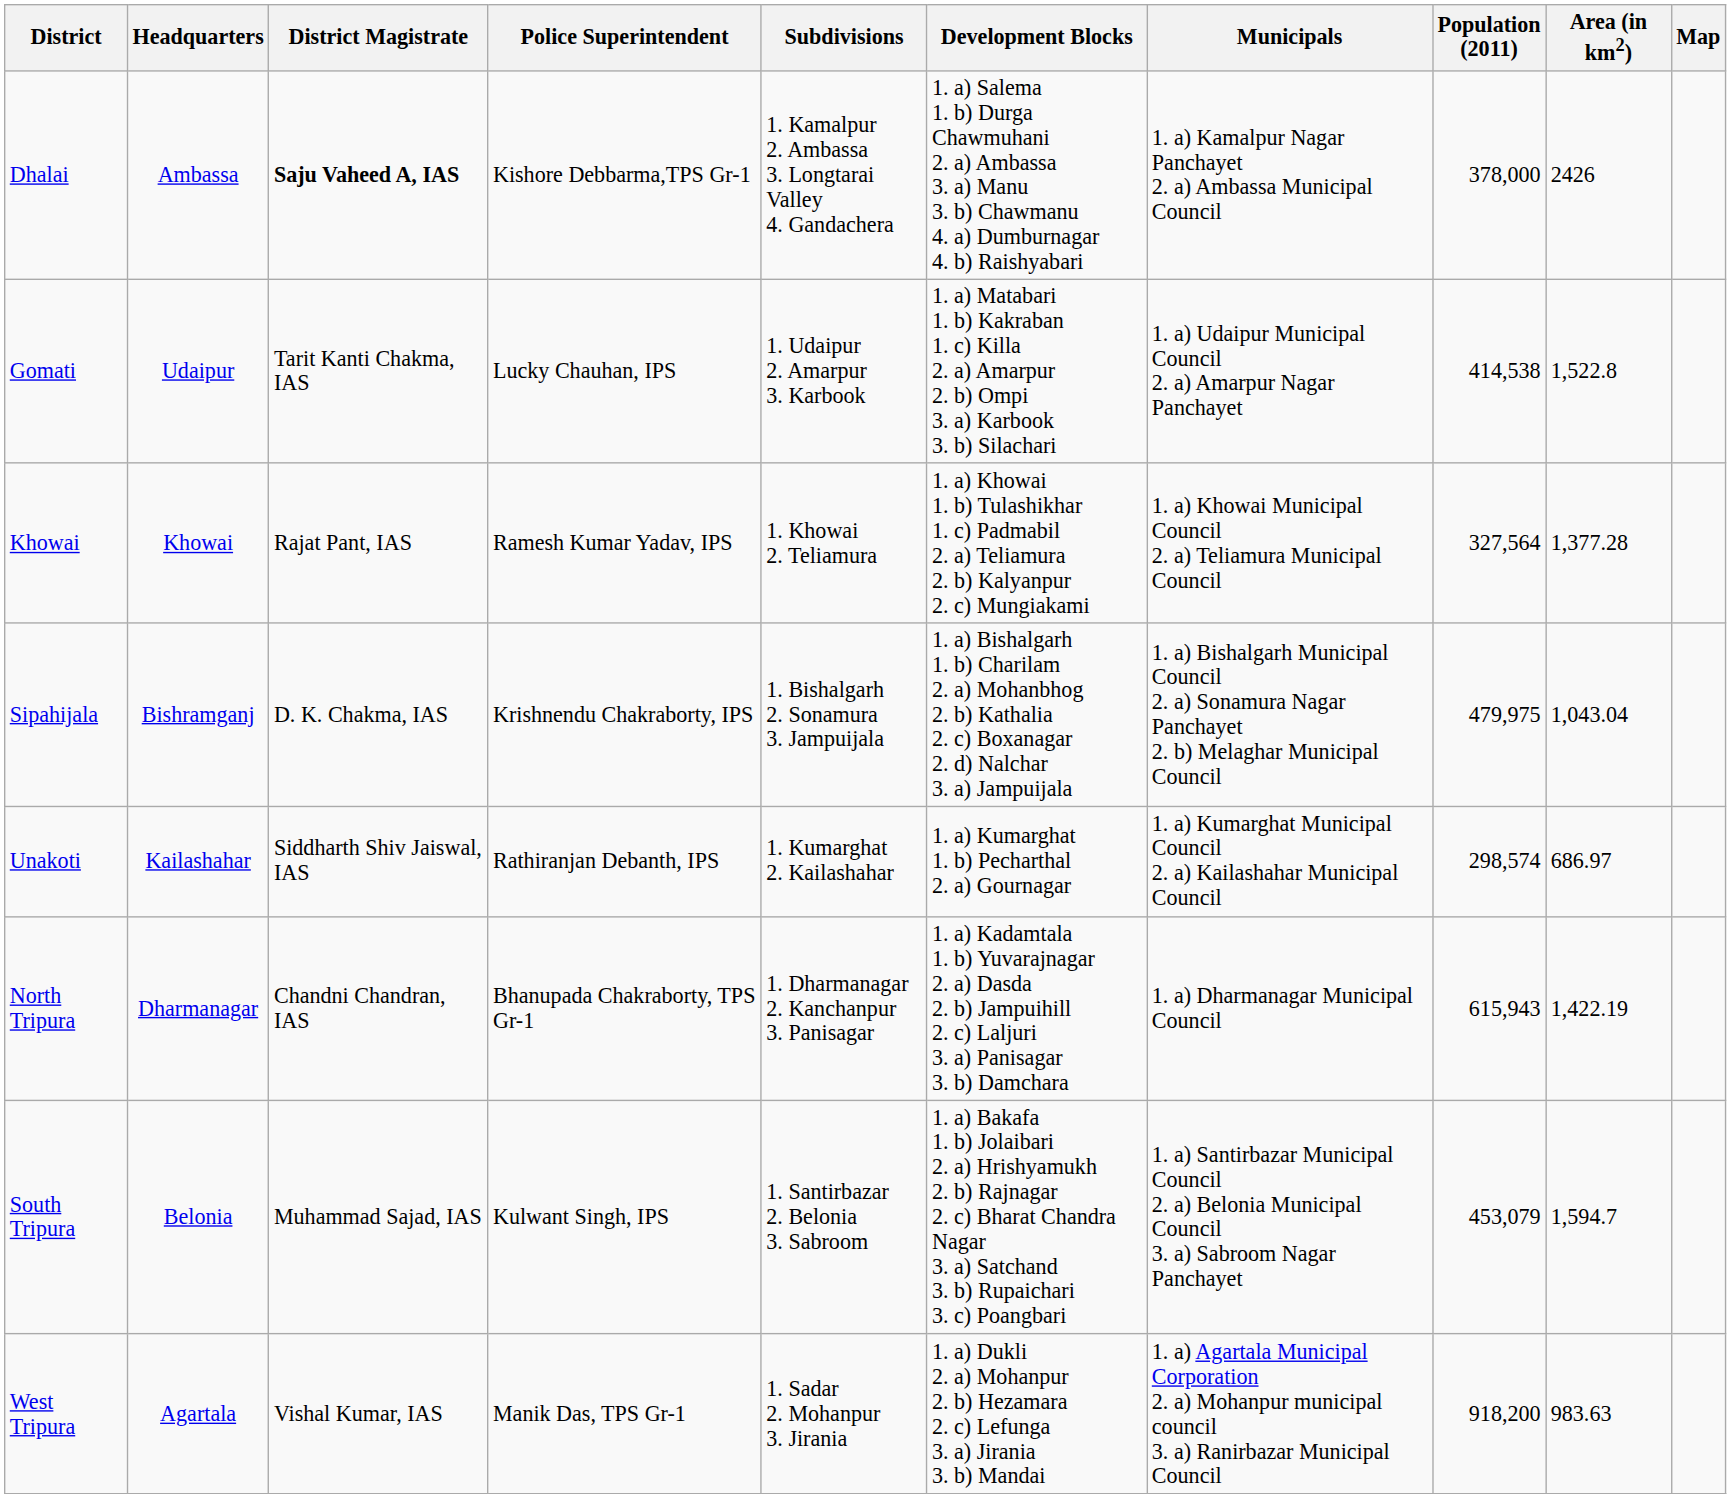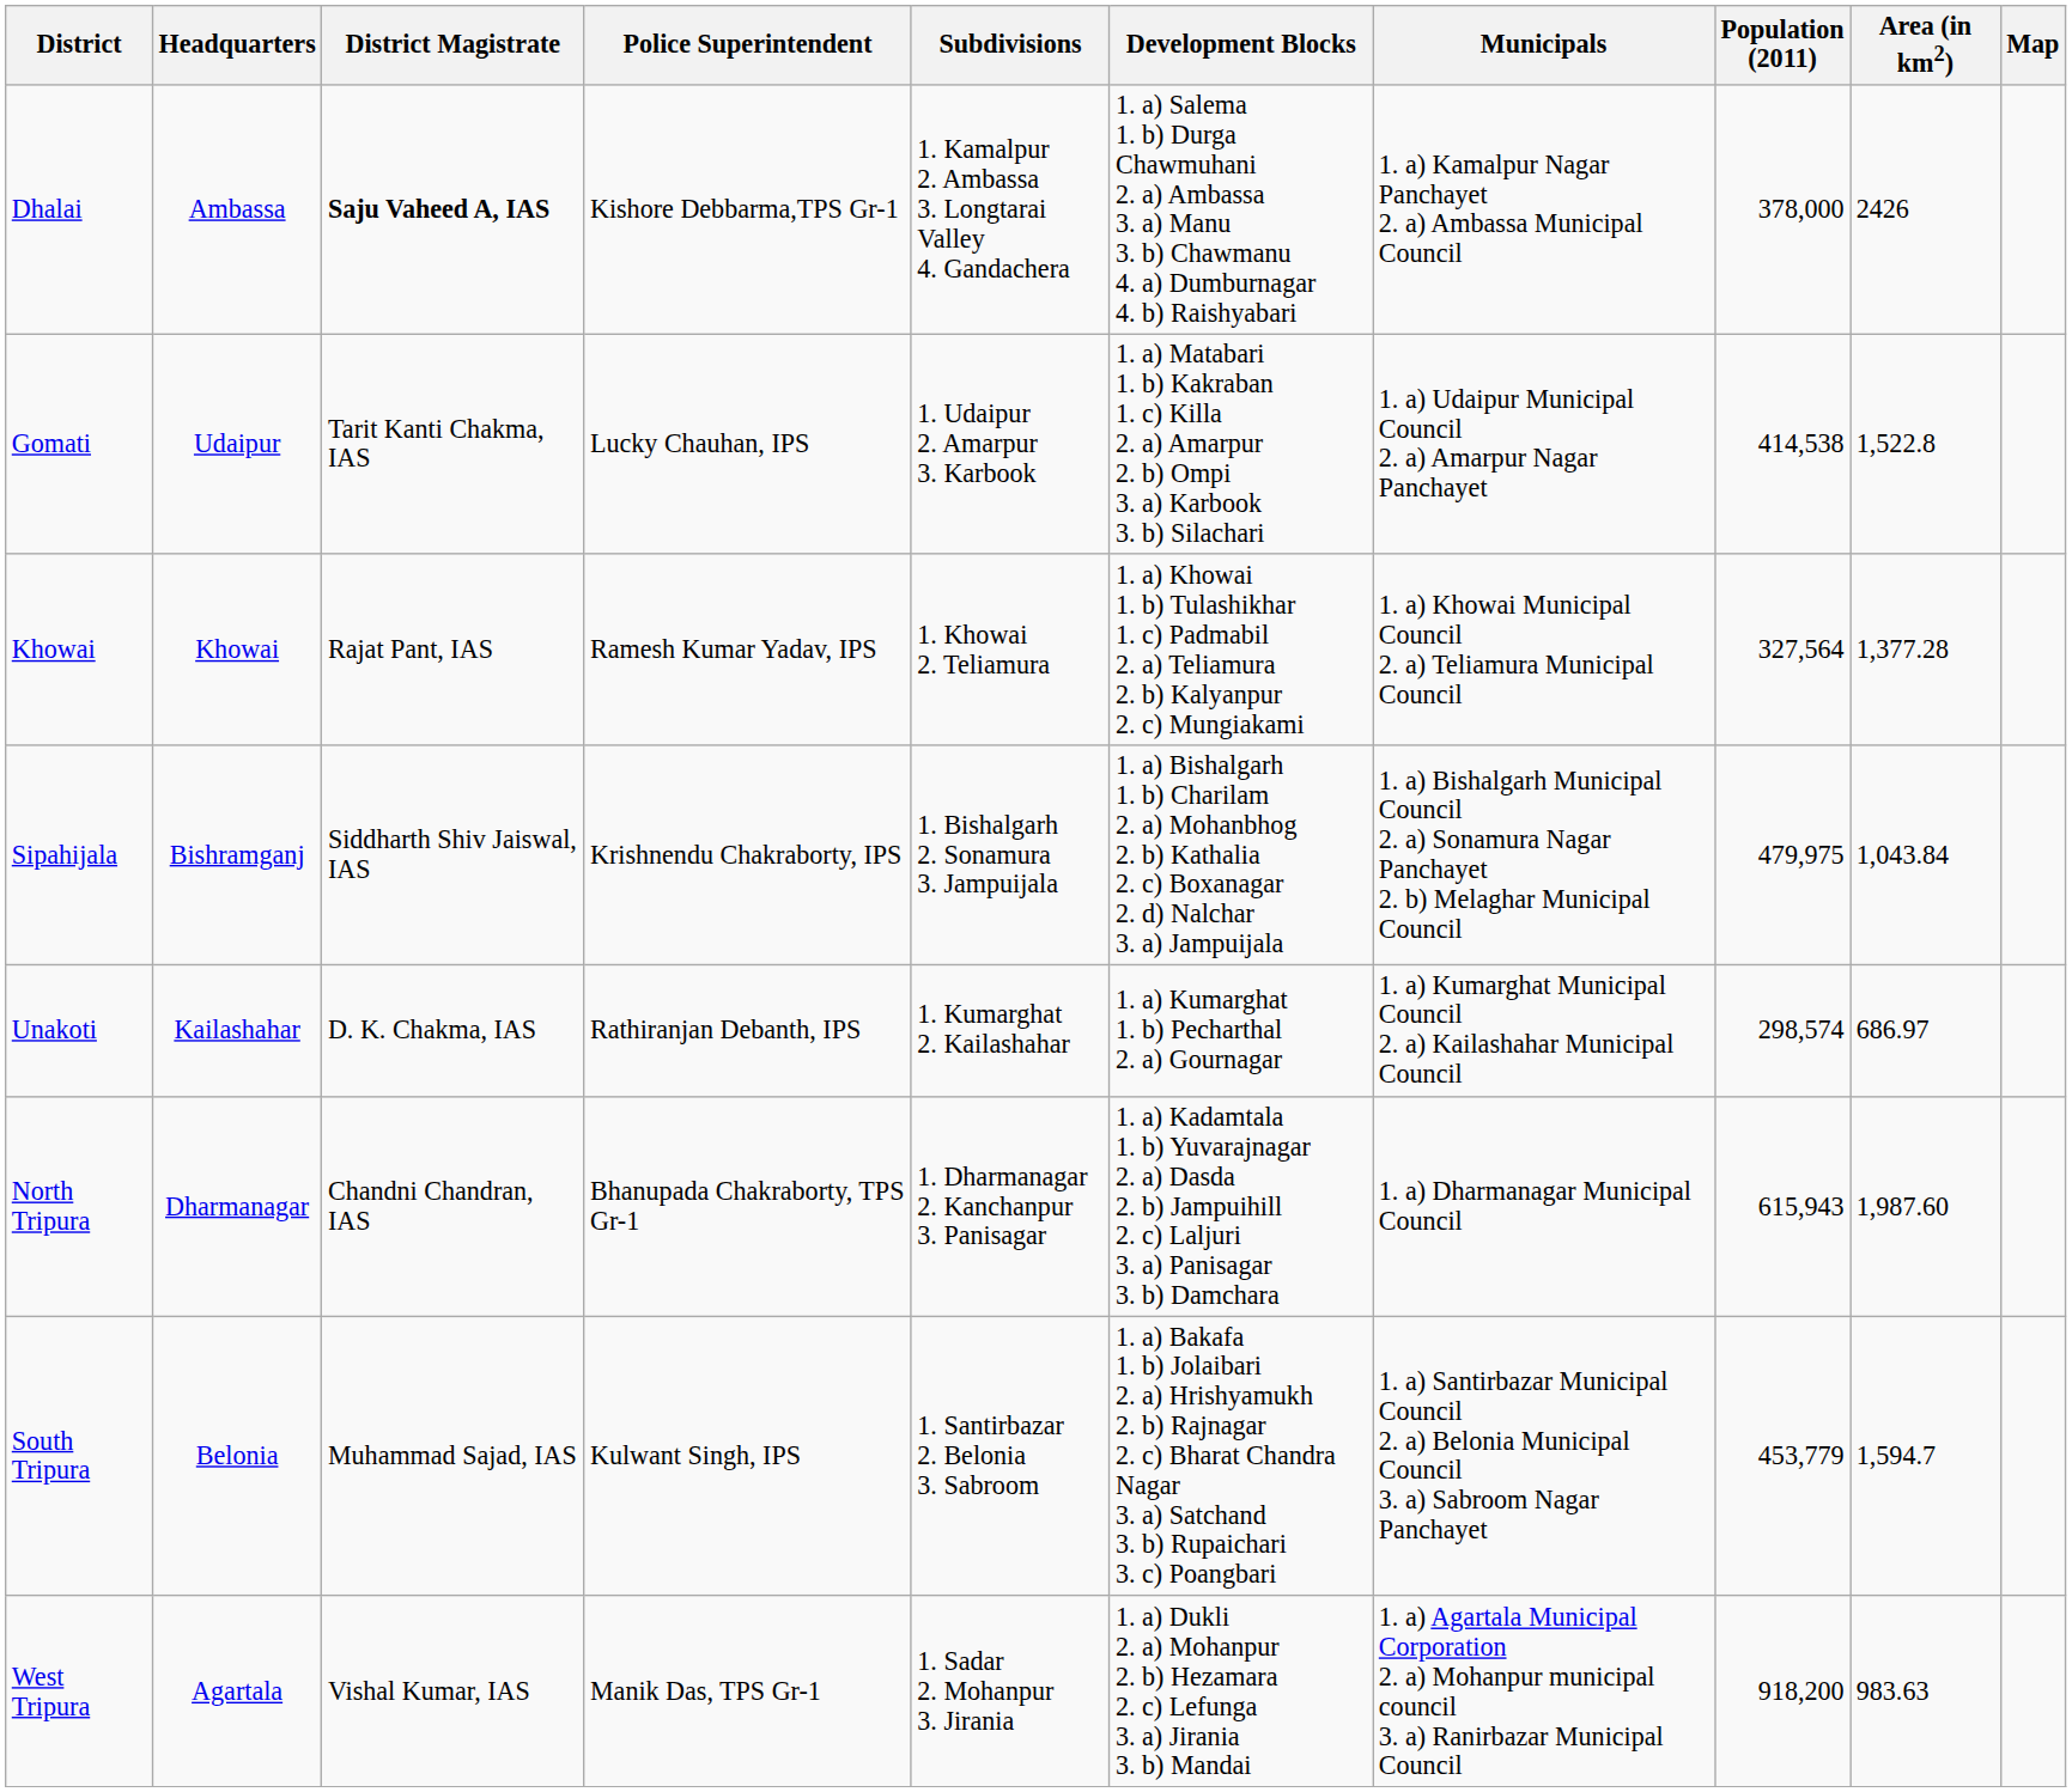Sipahijala | District Magistrate: D. K. Chakma, IAS -> Siddharth Shiv Jaiswal, IAS
Sipahijala | Area (in km2): 1,043.04 -> 1,043.84
Unakoti | District Magistrate: Siddharth Shiv Jaiswal, IAS -> D. K. Chakma, IAS
North Tripura | Area (in km2): 1,422.19 -> 1,987.60
South Tripura | Population (2011): 453,079 -> 453,779
